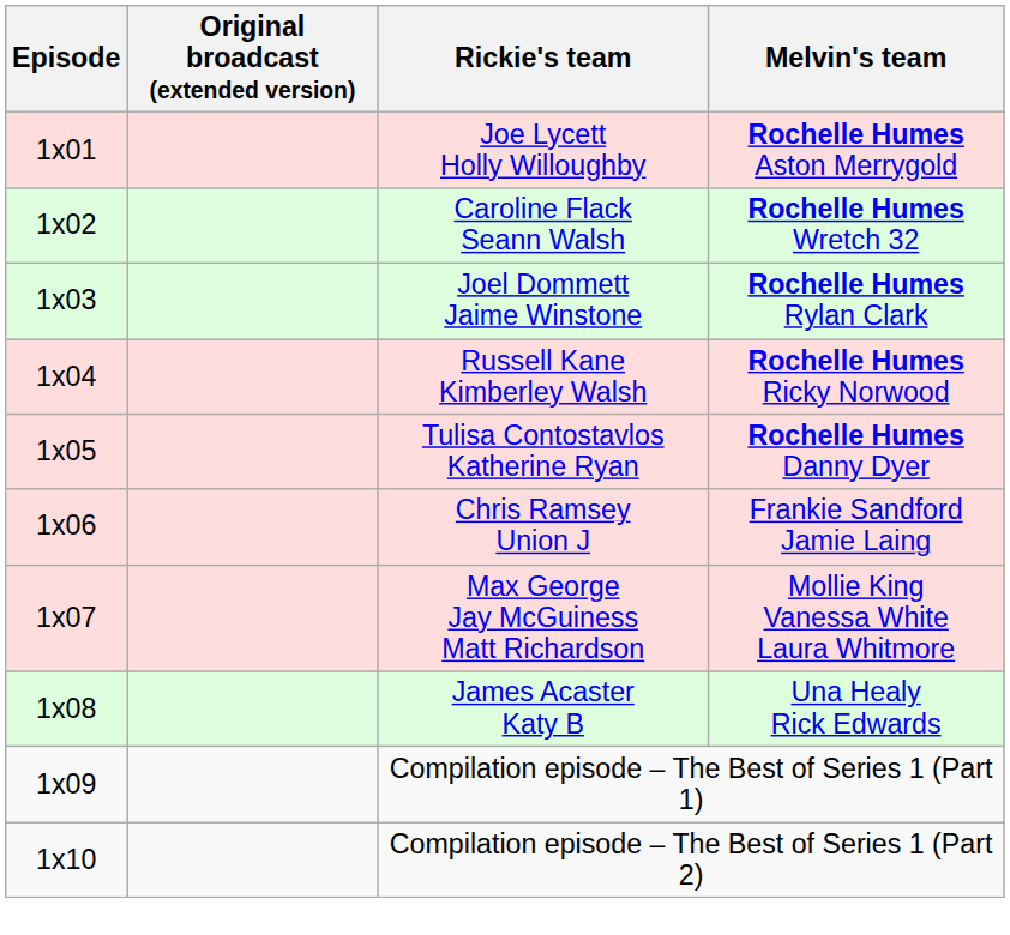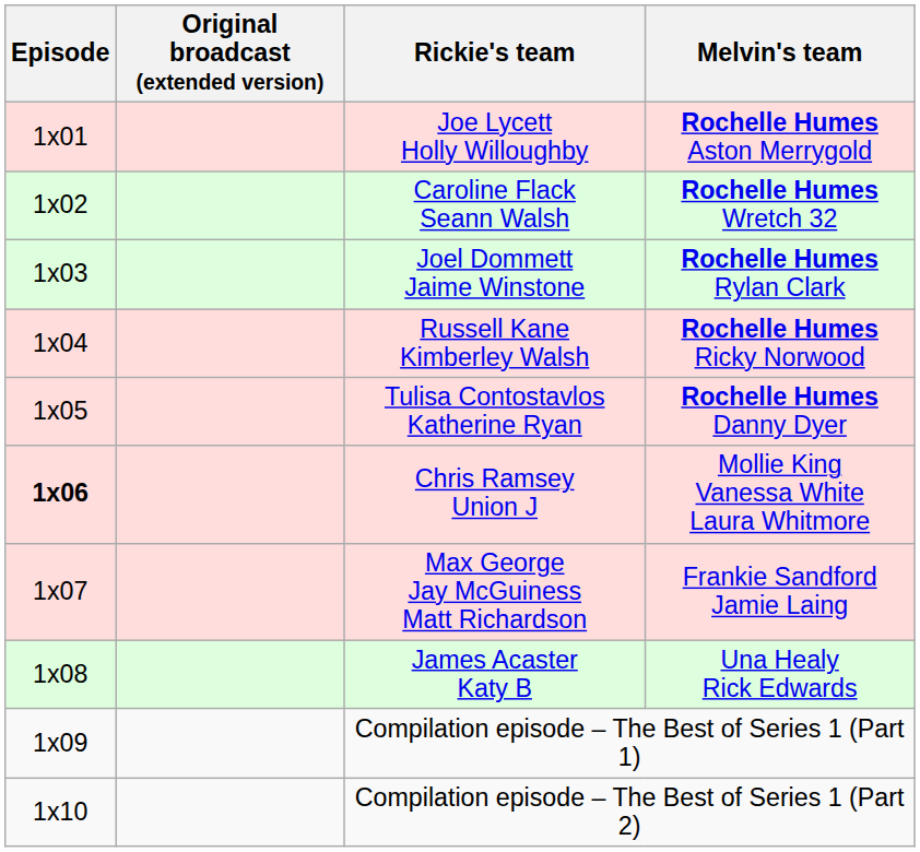Chris Ramsey Union J | Episode: normal -> bold
Chris Ramsey Union J | Melvin's team: Frankie Sandford Jamie Laing -> Mollie King Vanessa White Laura Whitmore
Max George Jay McGuiness Matt Richardson | Melvin's team: Mollie King Vanessa White Laura Whitmore -> Frankie Sandford Jamie Laing
